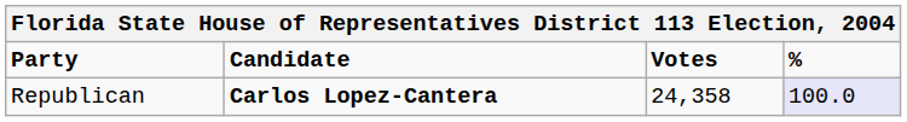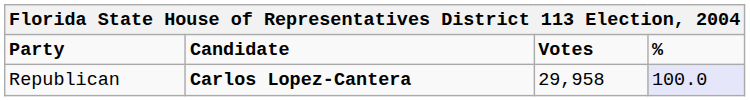Republican | Votes: 24,358 -> 29,958
